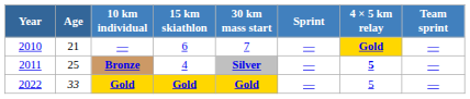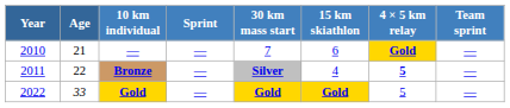columns swapped: 15 km skiathlon <-> Sprint
Bronze | Age: 25 -> 22
